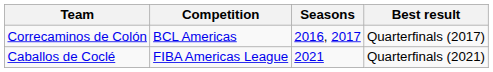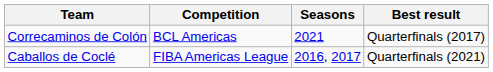Correcaminos de Colón | Seasons: 2016, 2017 -> 2021
Caballos de Coclé | Seasons: 2021 -> 2016, 2017
